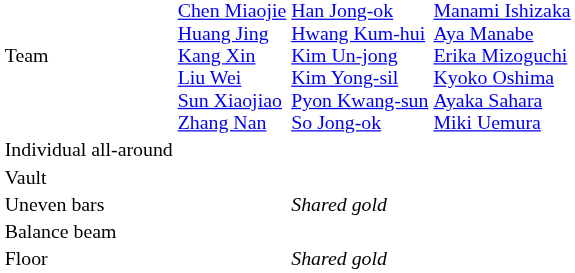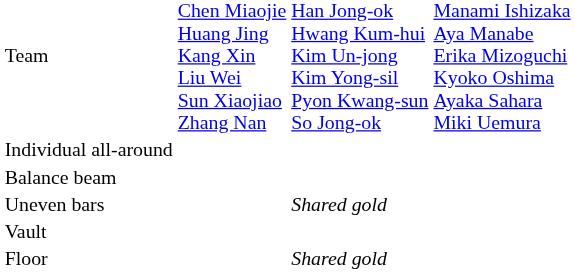rows swapped: Vault <-> Balance beam
